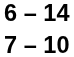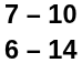rows swapped: 7 – 10 <-> 6 – 14
